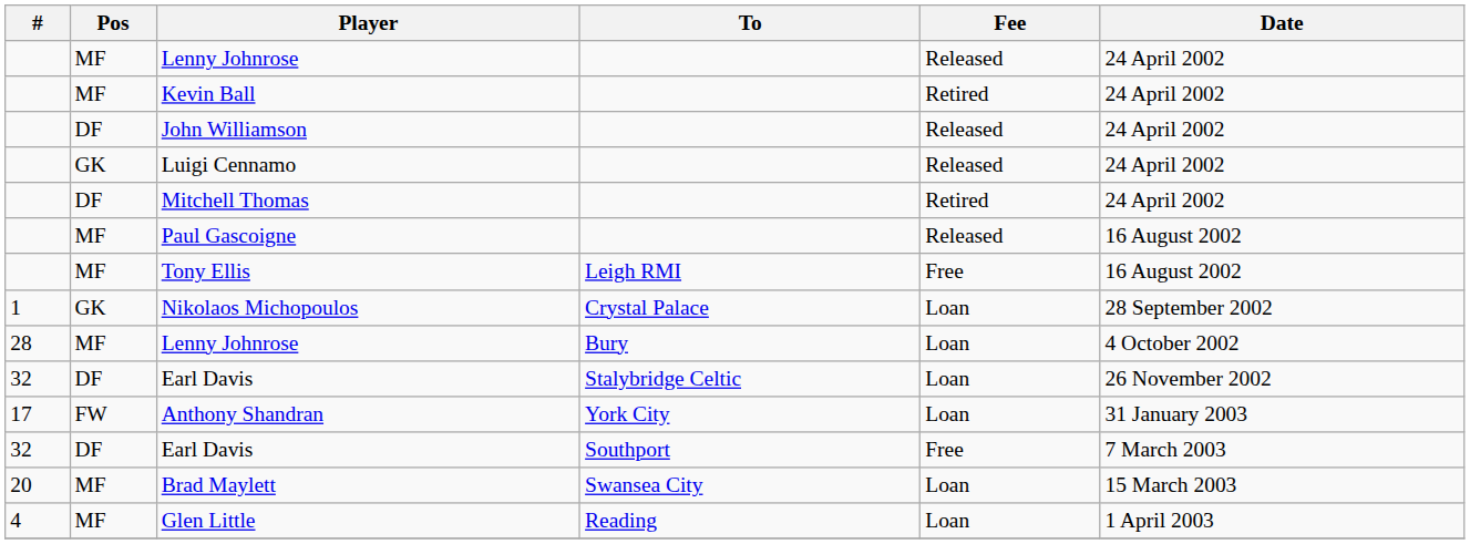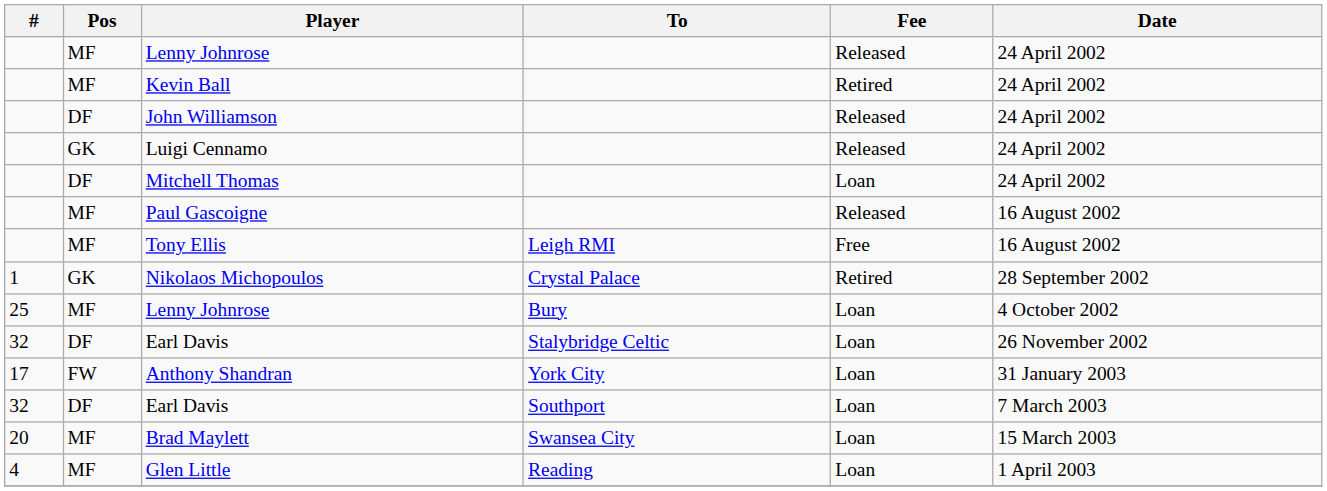Mitchell Thomas | Fee: Retired -> Loan
Nikolaos Michopoulos | Fee: Loan -> Retired
Lenny Johnrose / Bury | #: 28 -> 25
Earl Davis / Southport | Fee: Free -> Loan
